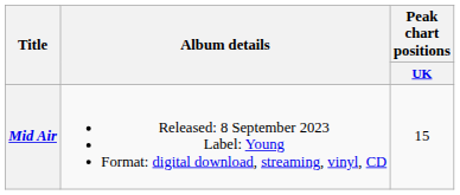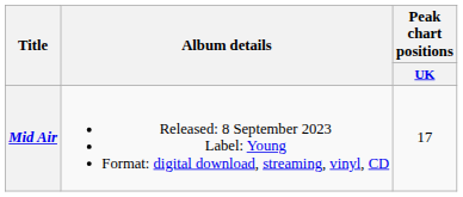Mid Air | Peak chart positions / UK: 15 -> 17
